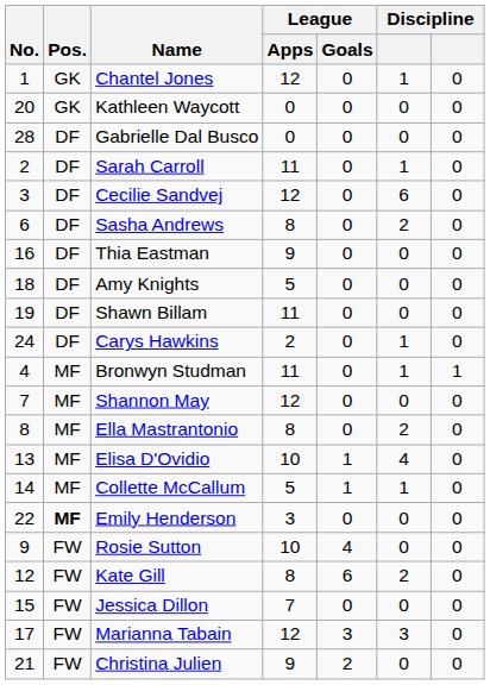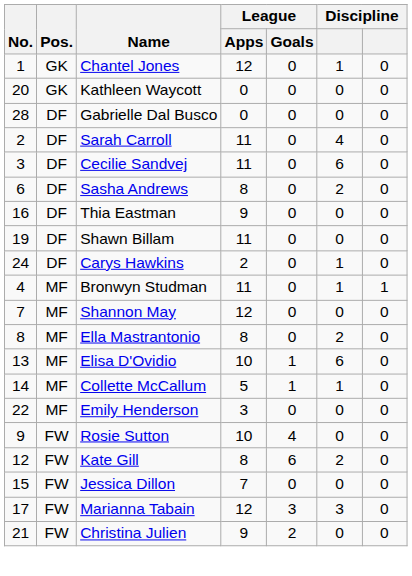Sarah Carroll | column 6: 1 -> 4
Cecilie Sandvej | League / Apps: 12 -> 11
- row: 18 | DF | Amy Knights | 5 | 0 | 0 | 0
Elisa D'Ovidio | column 6: 4 -> 6
Emily Henderson | Pos.: bold -> normal
